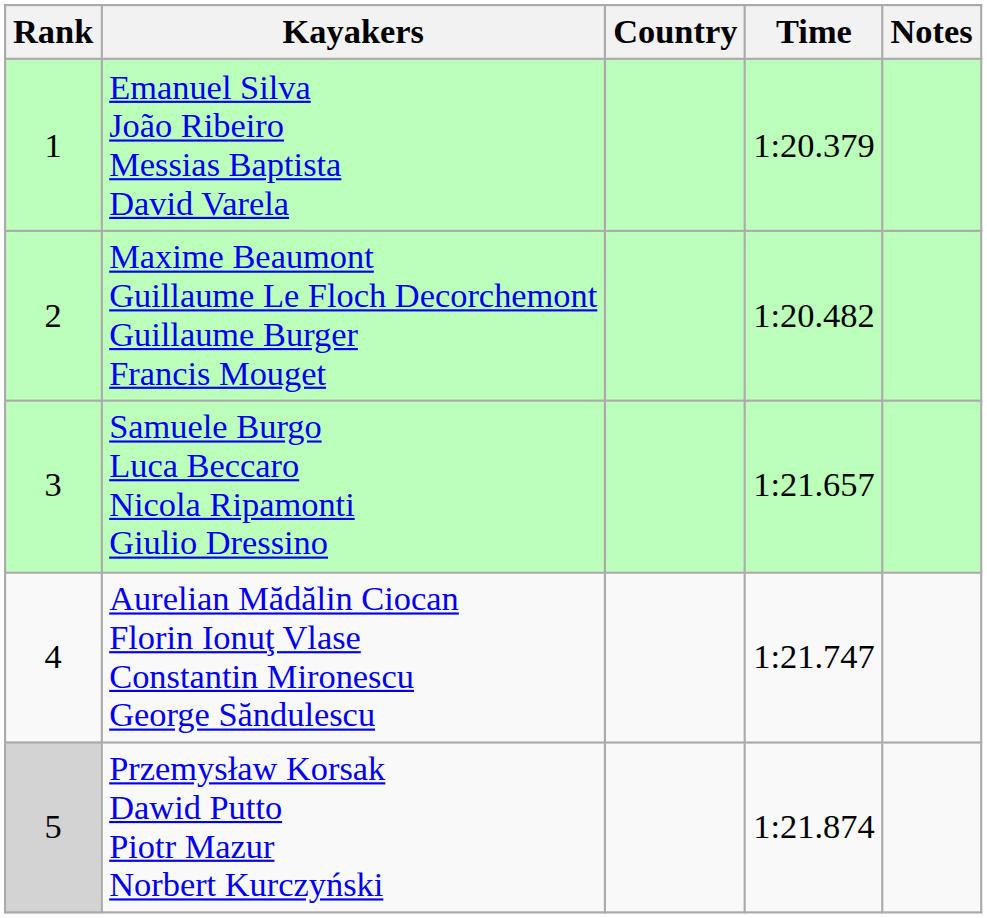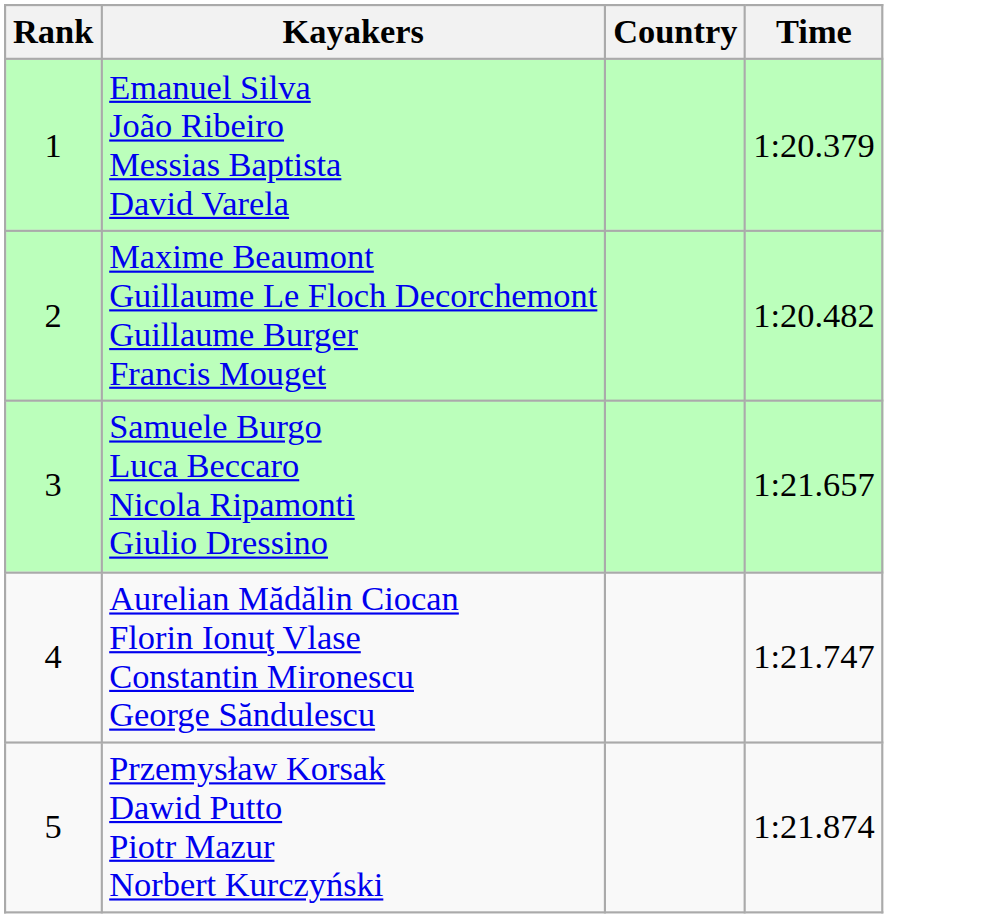- column: Notes
Przemysław Korsak Dawid Putto Piotr Mazur Norbert Kurczyński | Rank: lightgrey background -> no background
